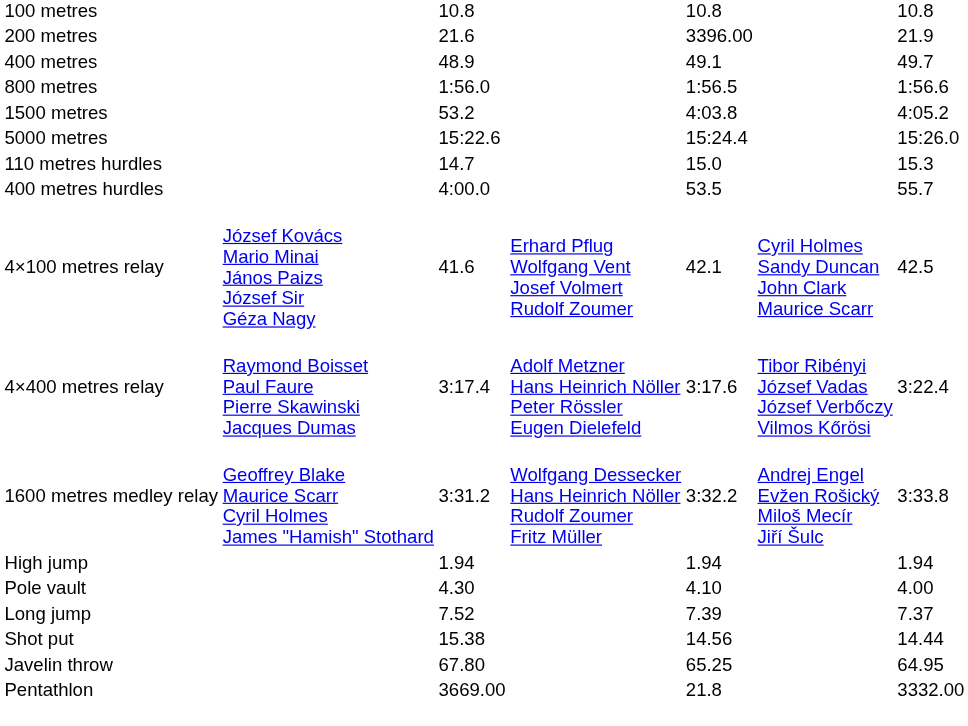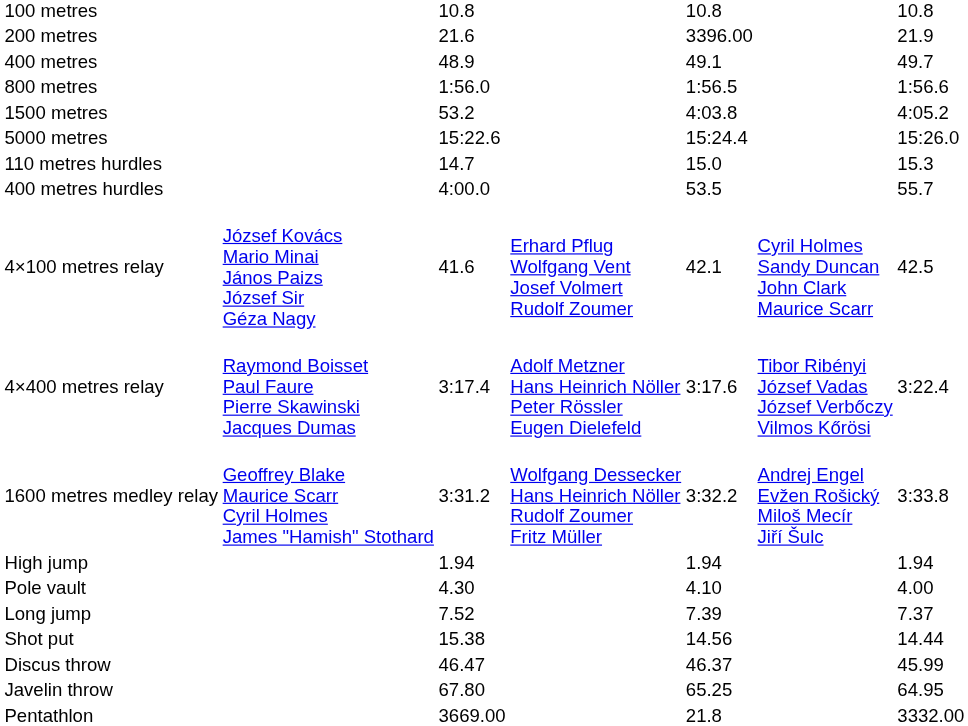+ row: Discus throw | 46.47 | 46.37 | 45.99
